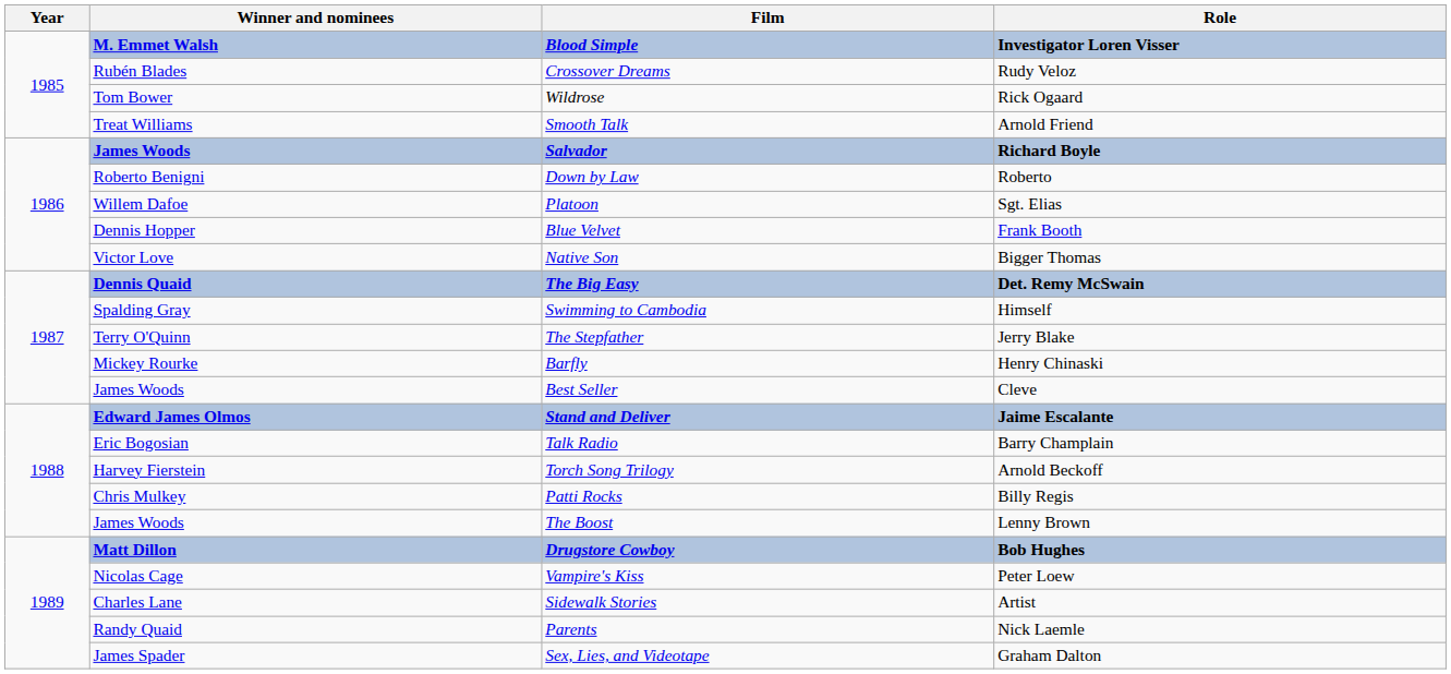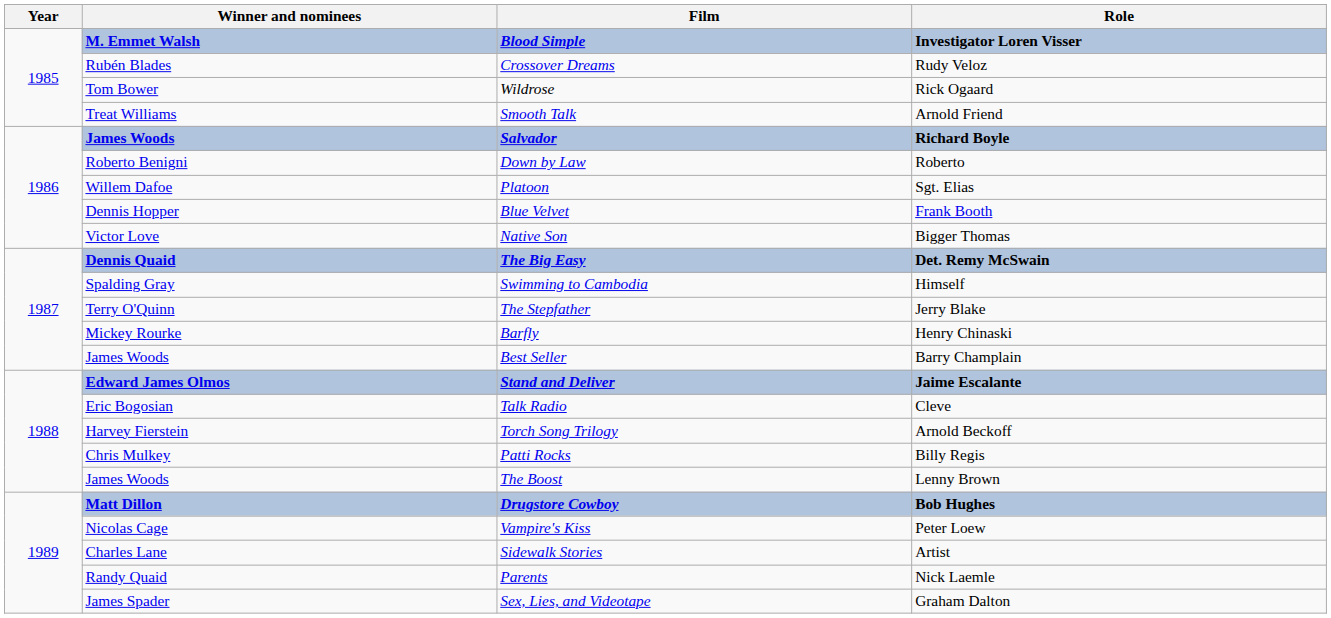Best Seller | Role: Cleve -> Barry Champlain
Talk Radio | Role: Barry Champlain -> Cleve
